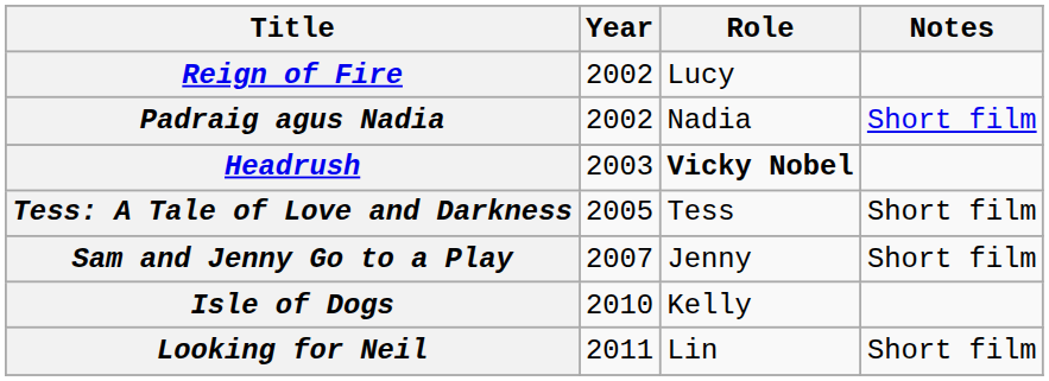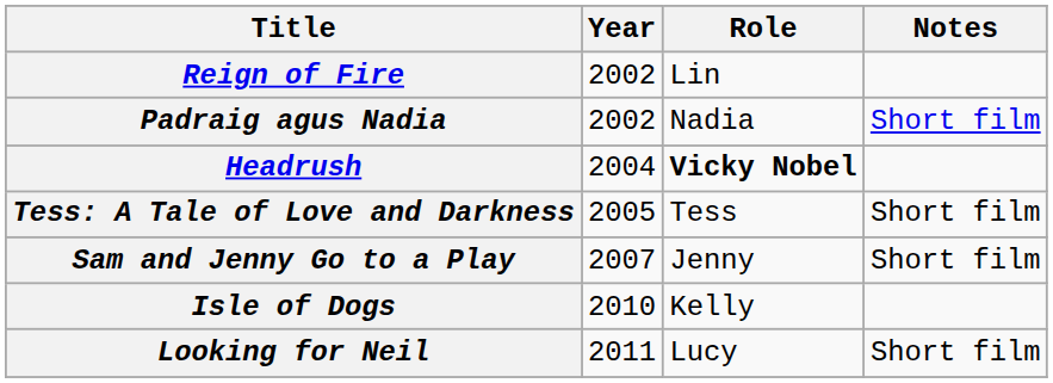Reign of Fire | Role: Lucy -> Lin
Headrush | Year: 2003 -> 2004
Looking for Neil | Role: Lin -> Lucy
